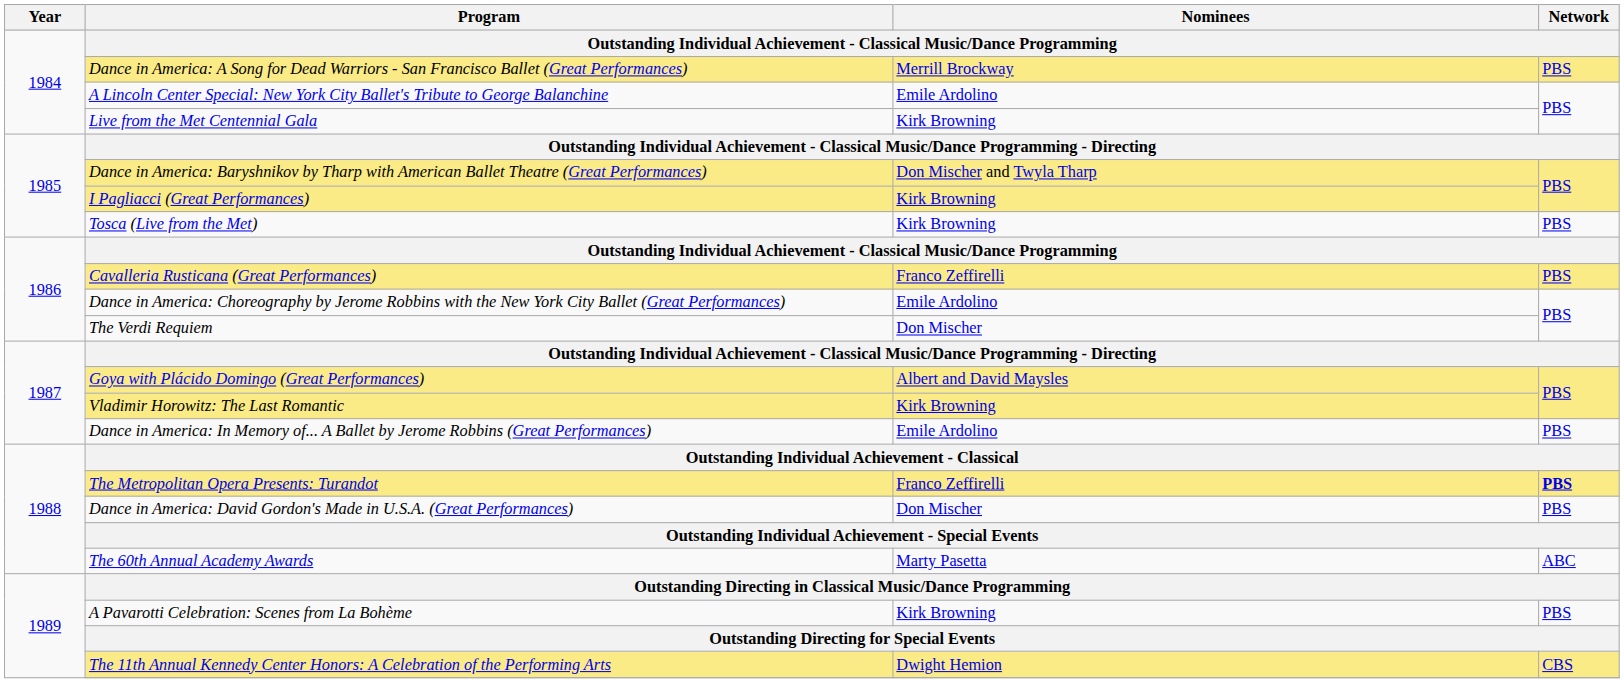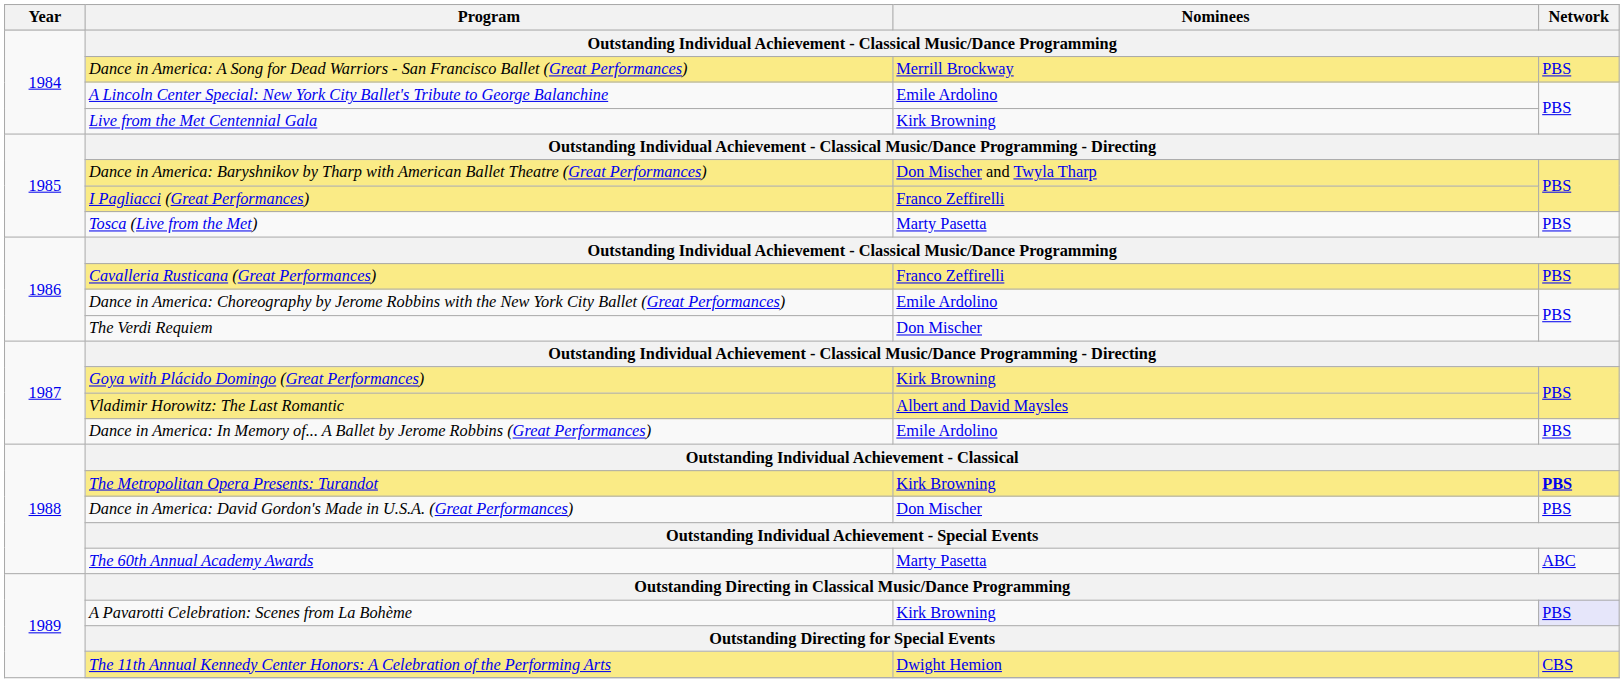I Pagliacci (Great Performances) | Nominees: Kirk Browning -> Franco Zeffirelli
Tosca (Live from the Met) | Nominees: Kirk Browning -> Marty Pasetta
Goya with Plácido Domingo (Great Performances) | Nominees: Albert and David Maysles -> Kirk Browning
Vladimir Horowitz: The Last Romantic | Nominees: Kirk Browning -> Albert and David Maysles
The Metropolitan Opera Presents: Turandot | Nominees: Franco Zeffirelli -> Kirk Browning
A Pavarotti Celebration: Scenes from La Bohème | Network: no background -> lavender background
